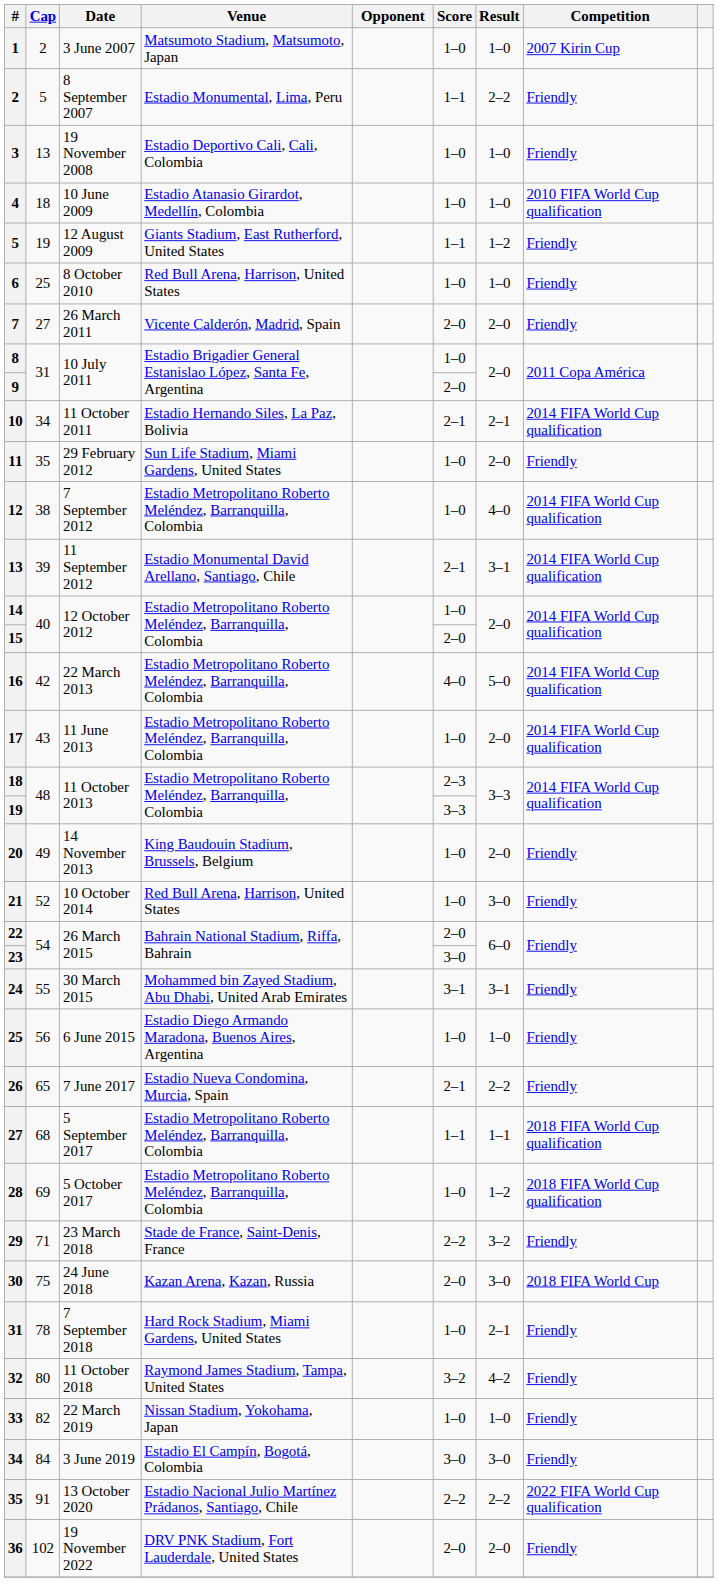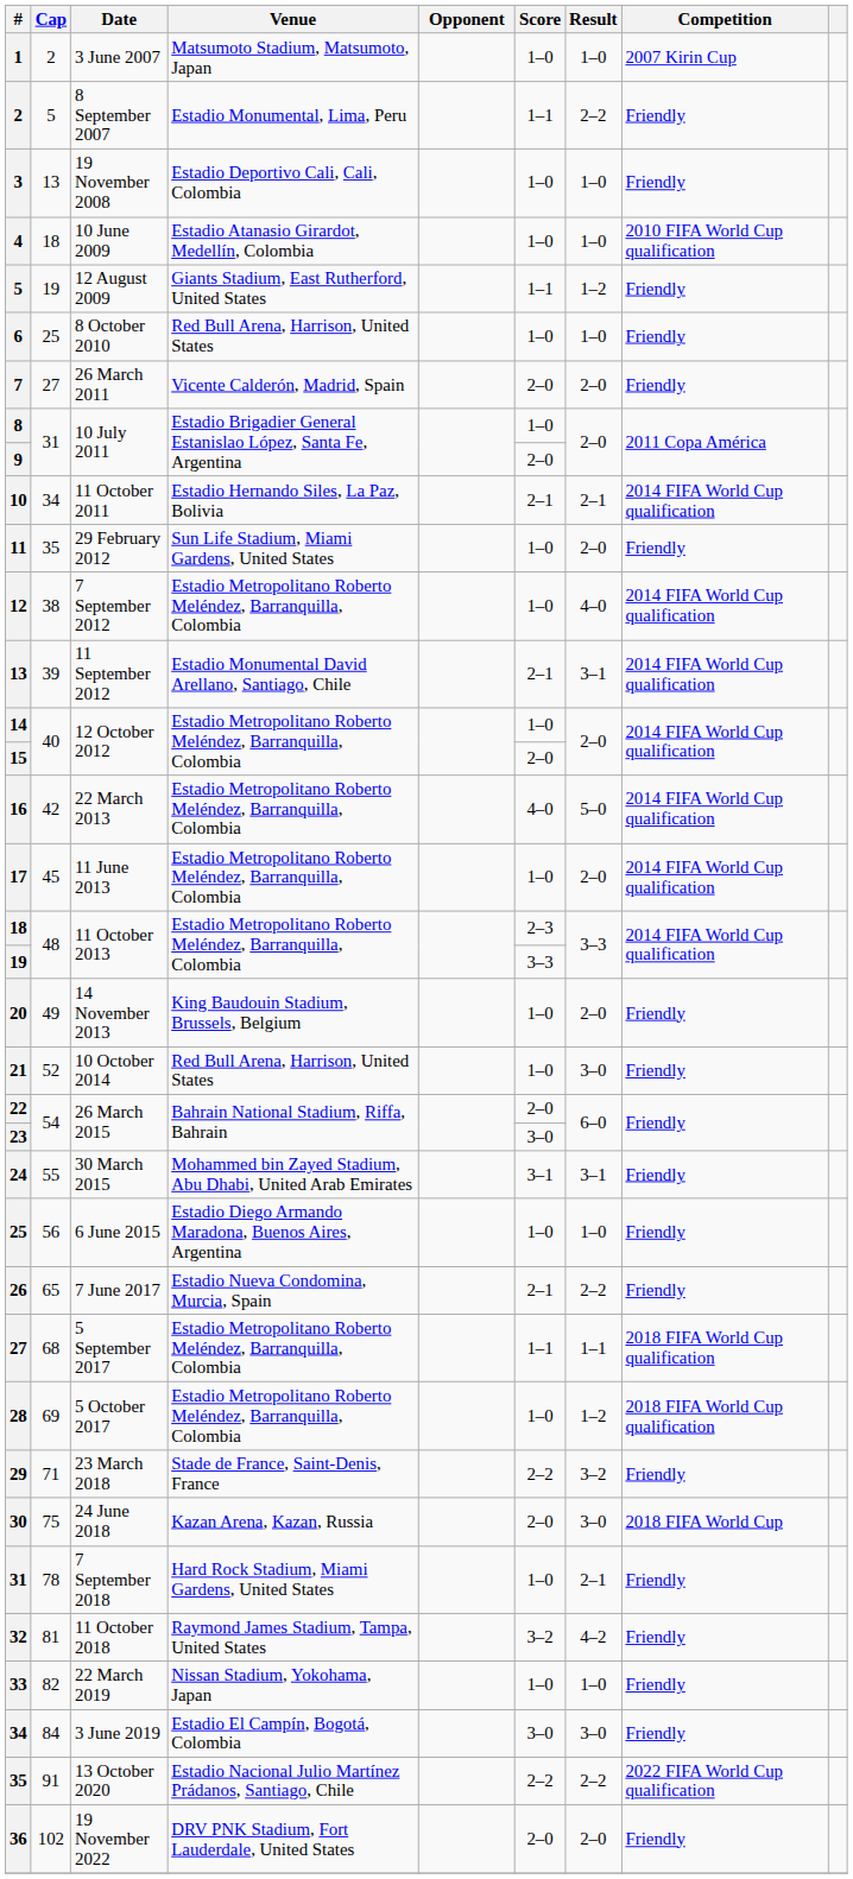17 | Cap: 43 -> 45
32 | Cap: 80 -> 81
